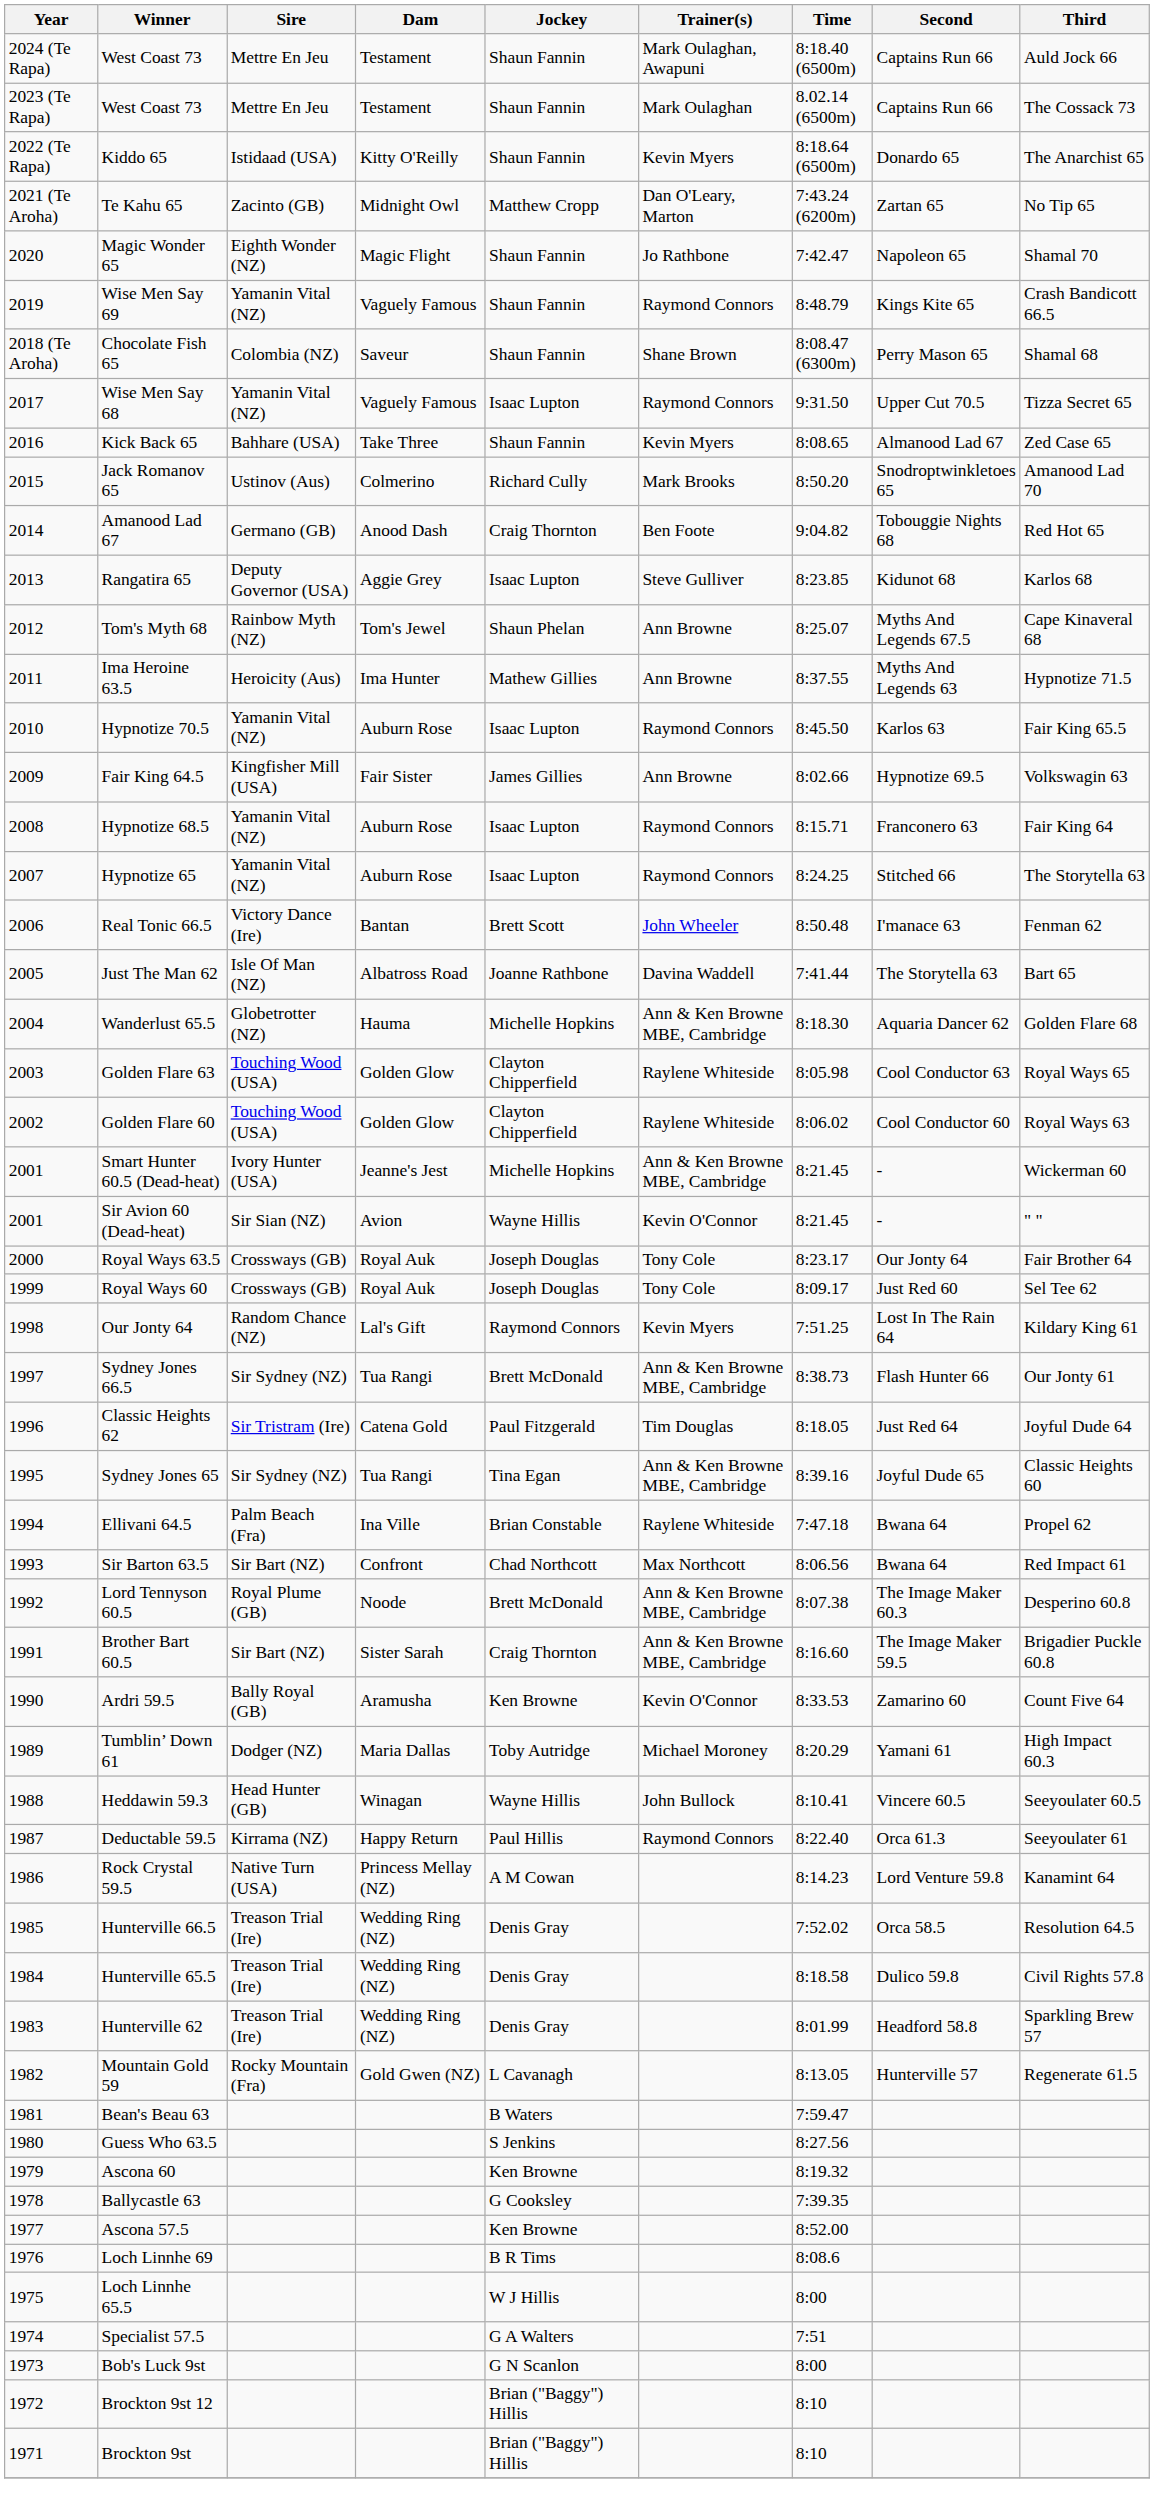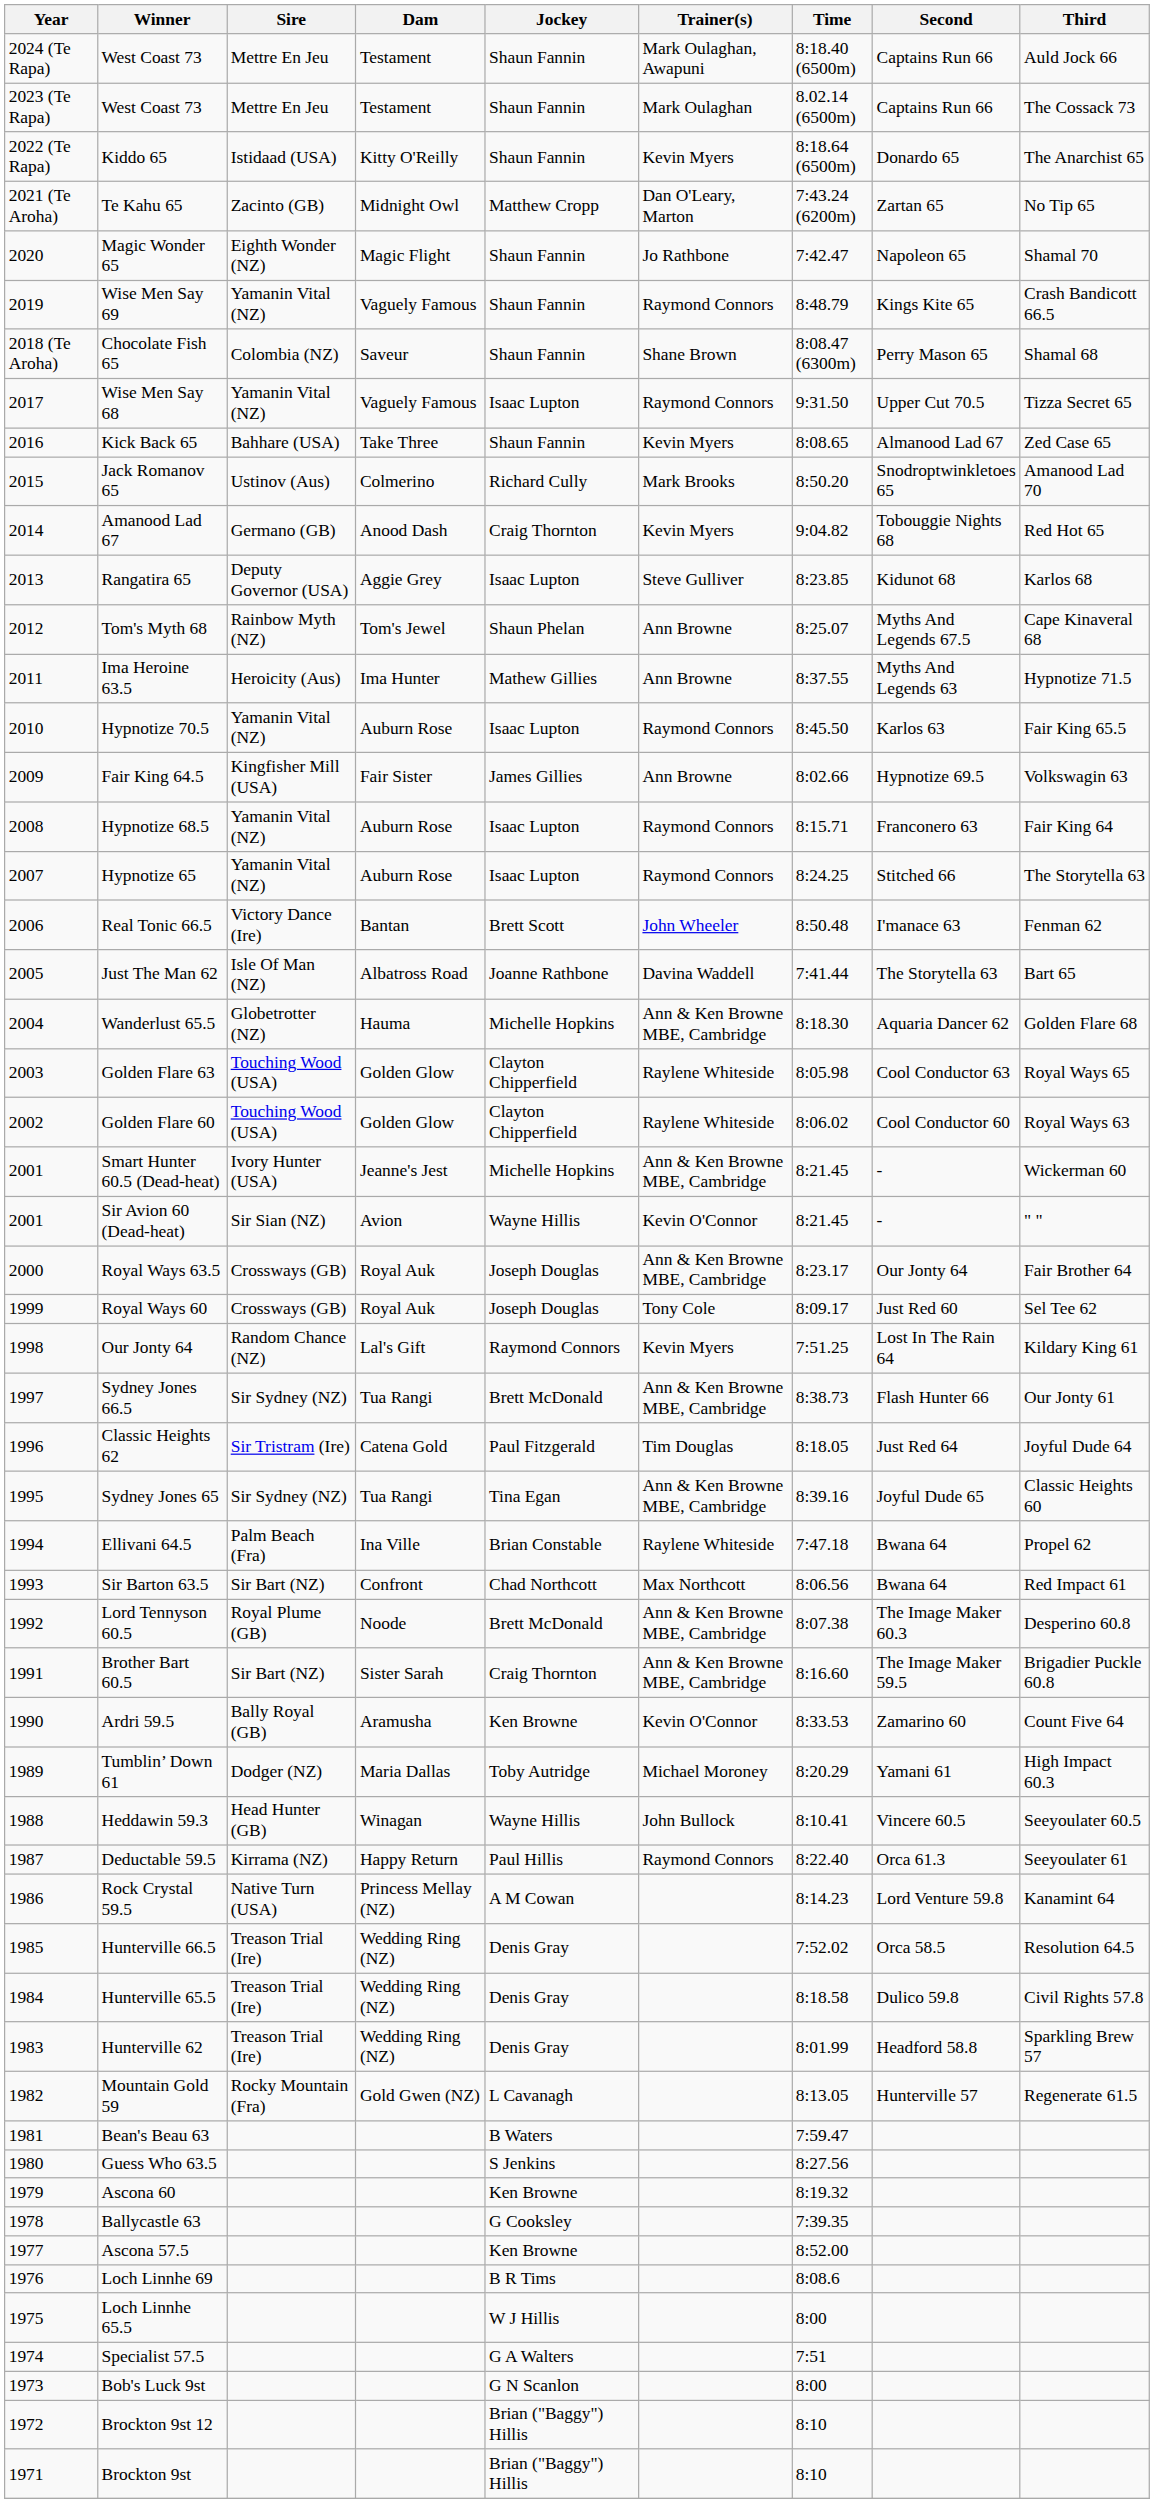Amanood Lad 67 | Trainer(s): Ben Foote -> Kevin Myers
Royal Ways 63.5 | Trainer(s): Tony Cole -> Ann & Ken Browne MBE, Cambridge
